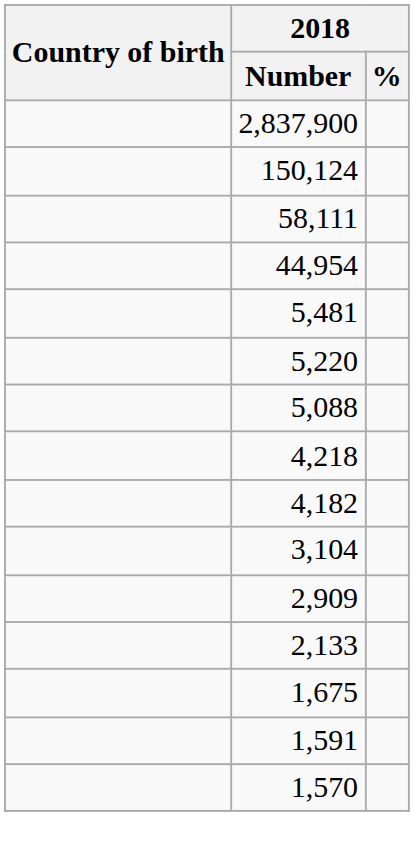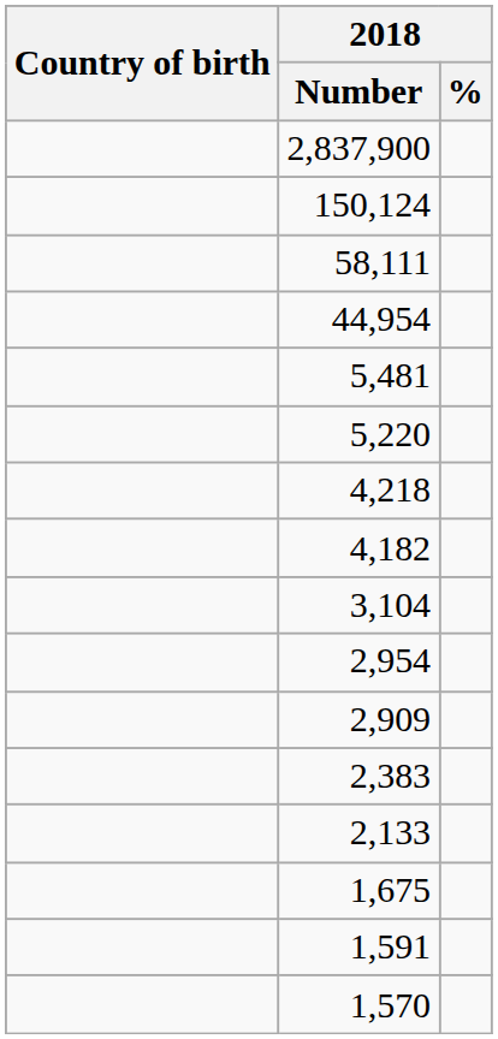- row: 5,088
+ row: 2,954
+ row: 2,383
